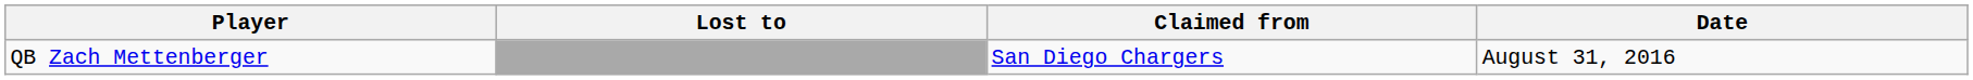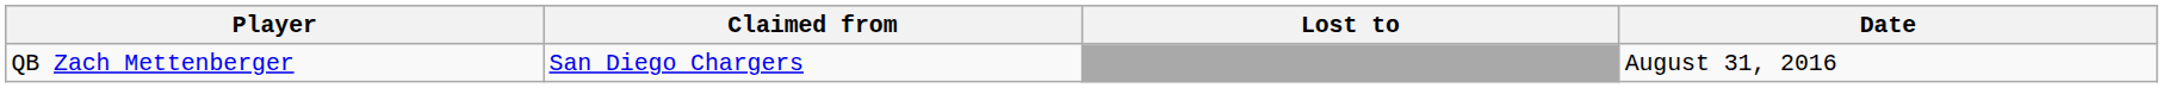columns swapped: Claimed from <-> Lost to
